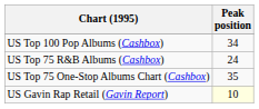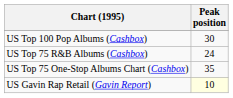US Top 100 Pop Albums (Cashbox) | Peak position: 34 -> 30
